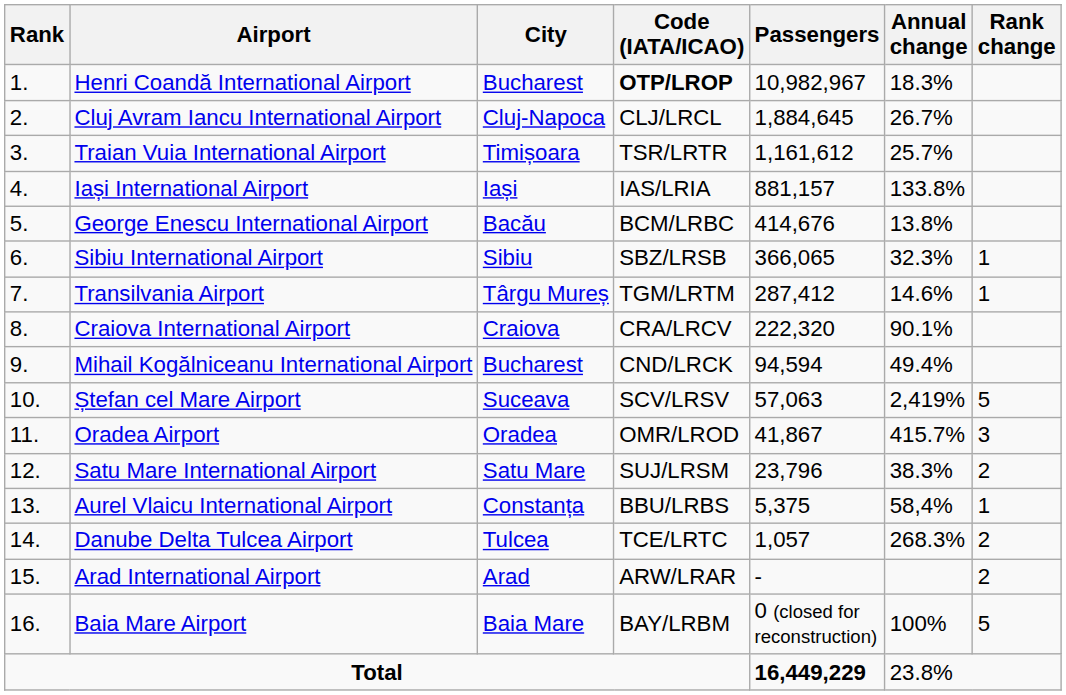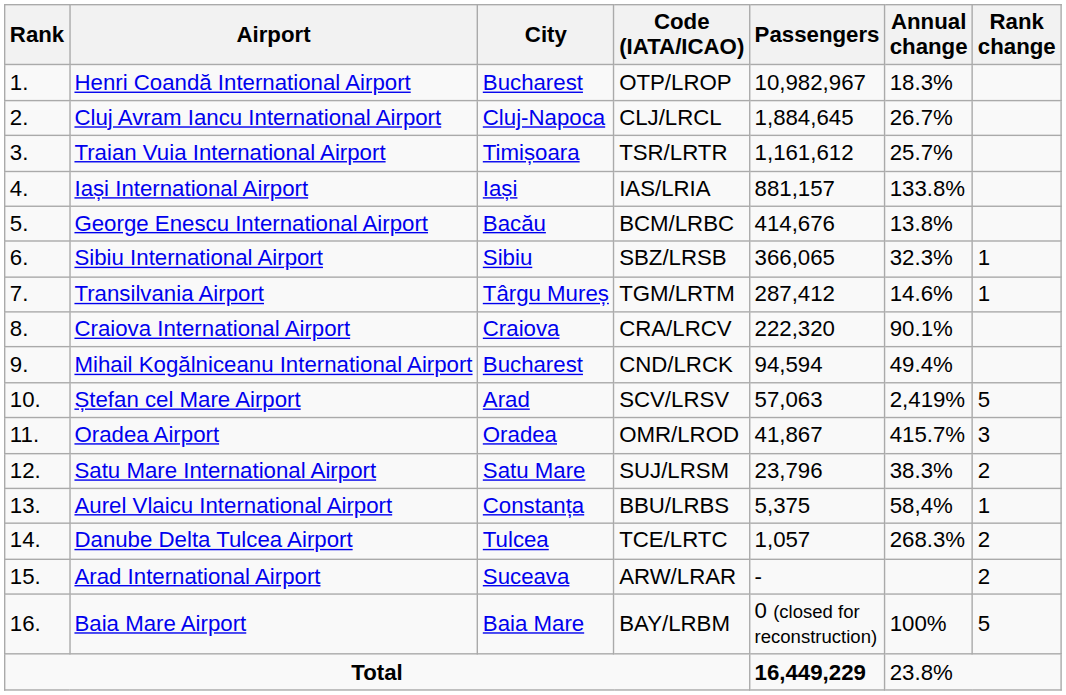Henri Coandă International Airport | Code (IATA/ICAO): bold -> normal
Ștefan cel Mare Airport | City: Suceava -> Arad
Arad International Airport | City: Arad -> Suceava
